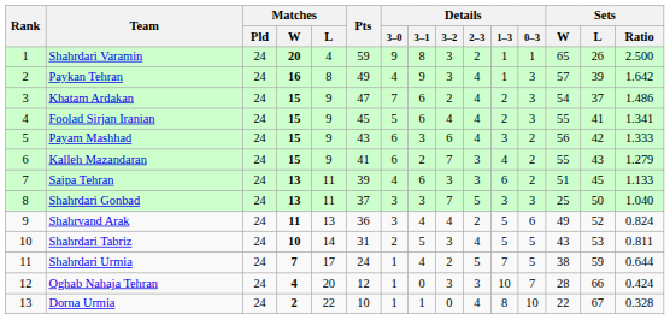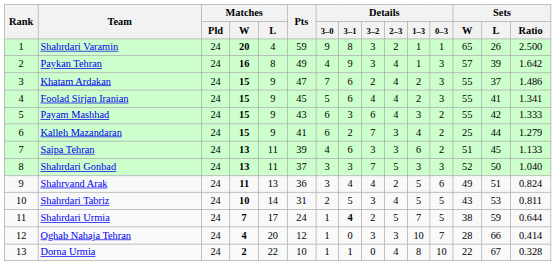Khatam Ardakan | Sets / W: 54 -> 55
Payam Mashhad | Sets / W: 56 -> 55
Kalleh Mazandaran | Sets / W: 55 -> 25
Kalleh Mazandaran | Sets / L: 43 -> 44
Shahrdari Gonbad | Sets / W: 25 -> 52
Shahrvand Arak | Sets / L: 52 -> 51
Shahrdari Urmia | Details / 3–1: normal -> bold
Oghab Nahaja Tehran | Sets / Ratio: 0.424 -> 0.414
